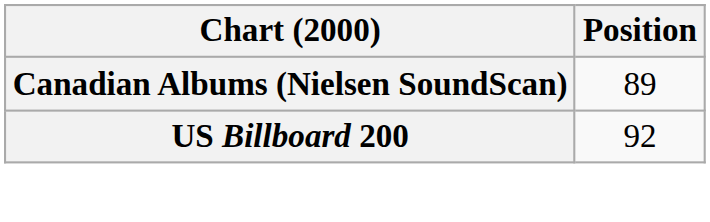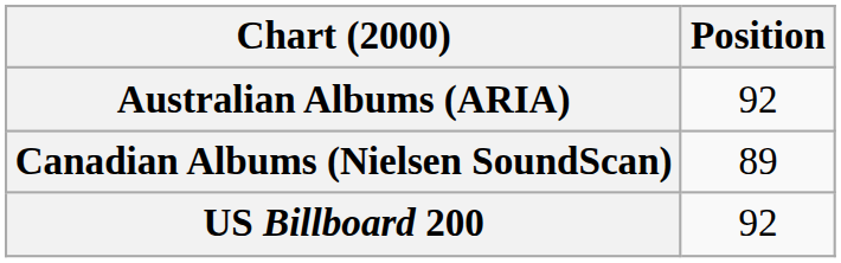+ row: Australian Albums (ARIA) | 92
